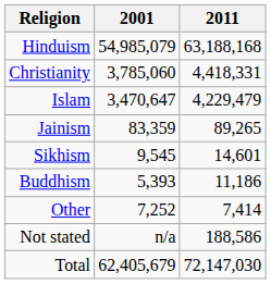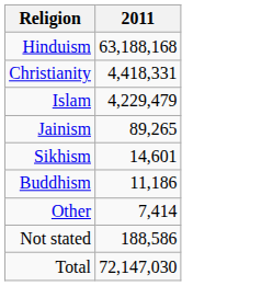- column: 2001 | 54,985,079 | 3,785,060 | 3,470,647 | 83,359 | 9,545 | 5,393 | 7,252 | n/a | 62,405,679
